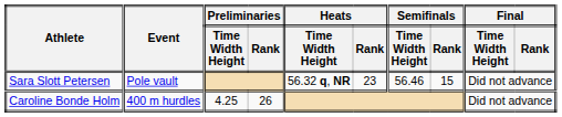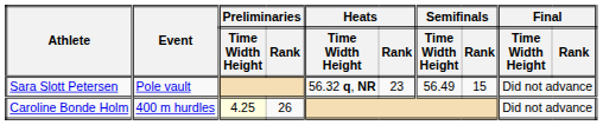Sara Slott Petersen | Semifinals / Time Width Height: 56.46 -> 56.49
Caroline Bonde Holm | Preliminaries / Time Width Height: no background -> lightyellow background
